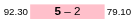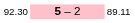92.30 | column 3: 79.10 -> 89.11
